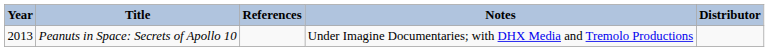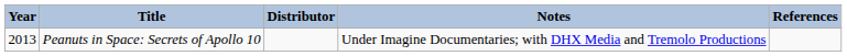columns swapped: Distributor <-> References
